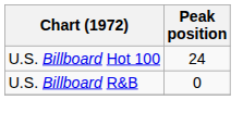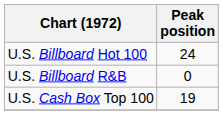+ row: U.S. Cash Box Top 100 | 19
